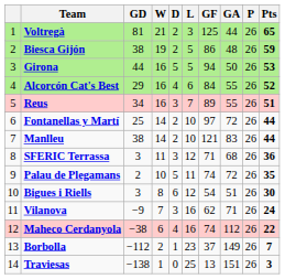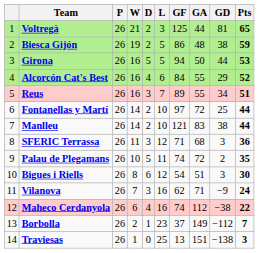columns swapped: P <-> GD
